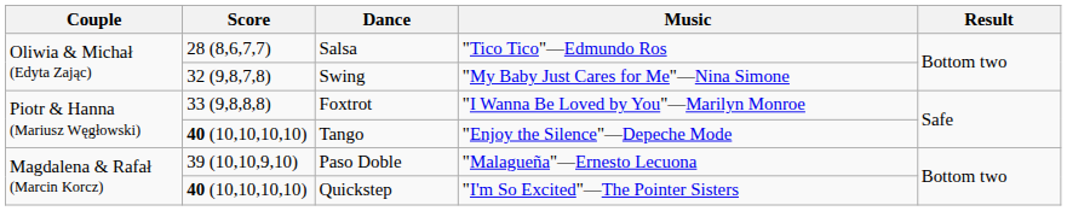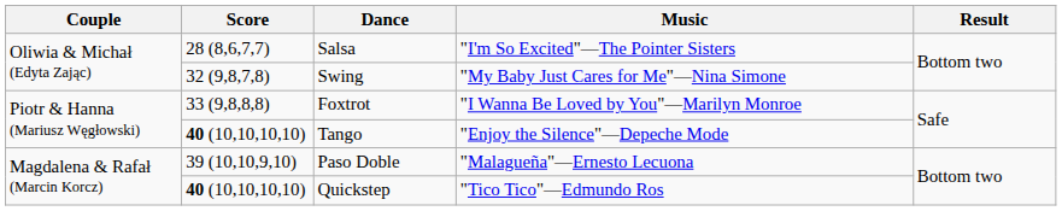Salsa | Music: "Tico Tico"—Edmundo Ros -> "I'm So Excited"—The Pointer Sisters
Quickstep | Music: "I'm So Excited"—The Pointer Sisters -> "Tico Tico"—Edmundo Ros
